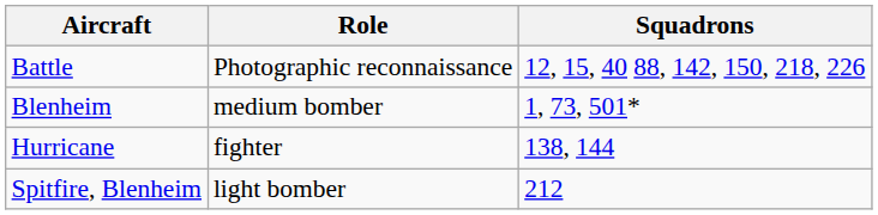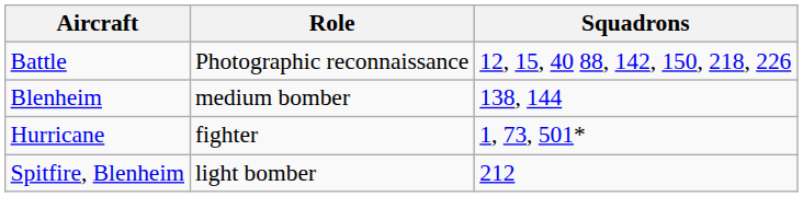Blenheim | Squadrons: 1, 73, 501* -> 138, 144
Hurricane | Squadrons: 138, 144 -> 1, 73, 501*
